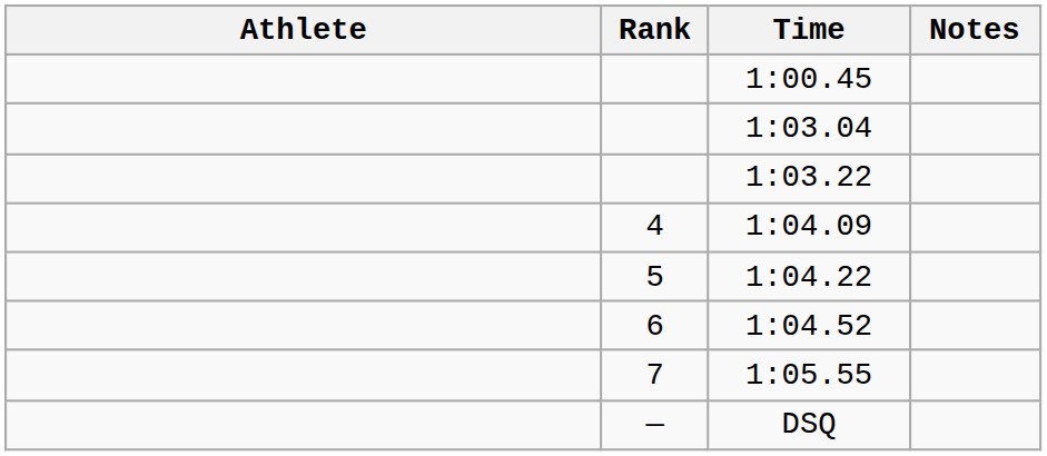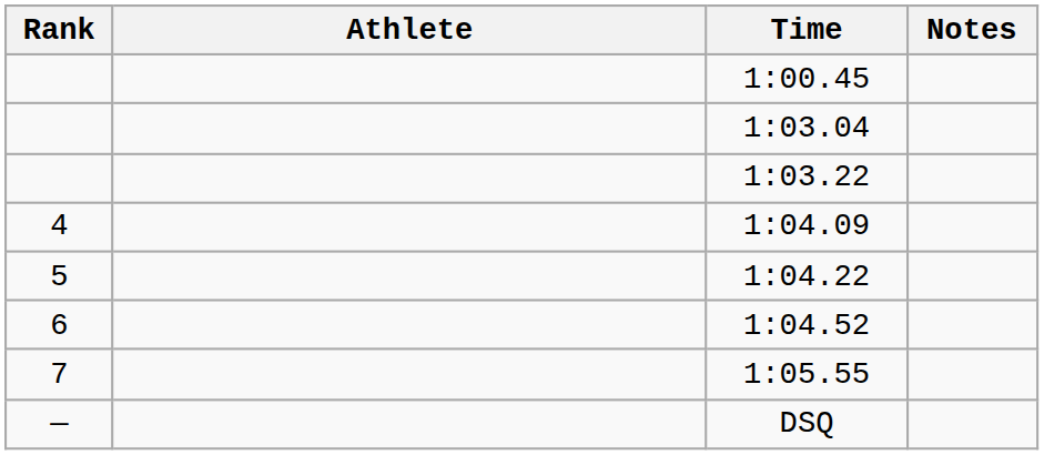columns swapped: Rank <-> Athlete
